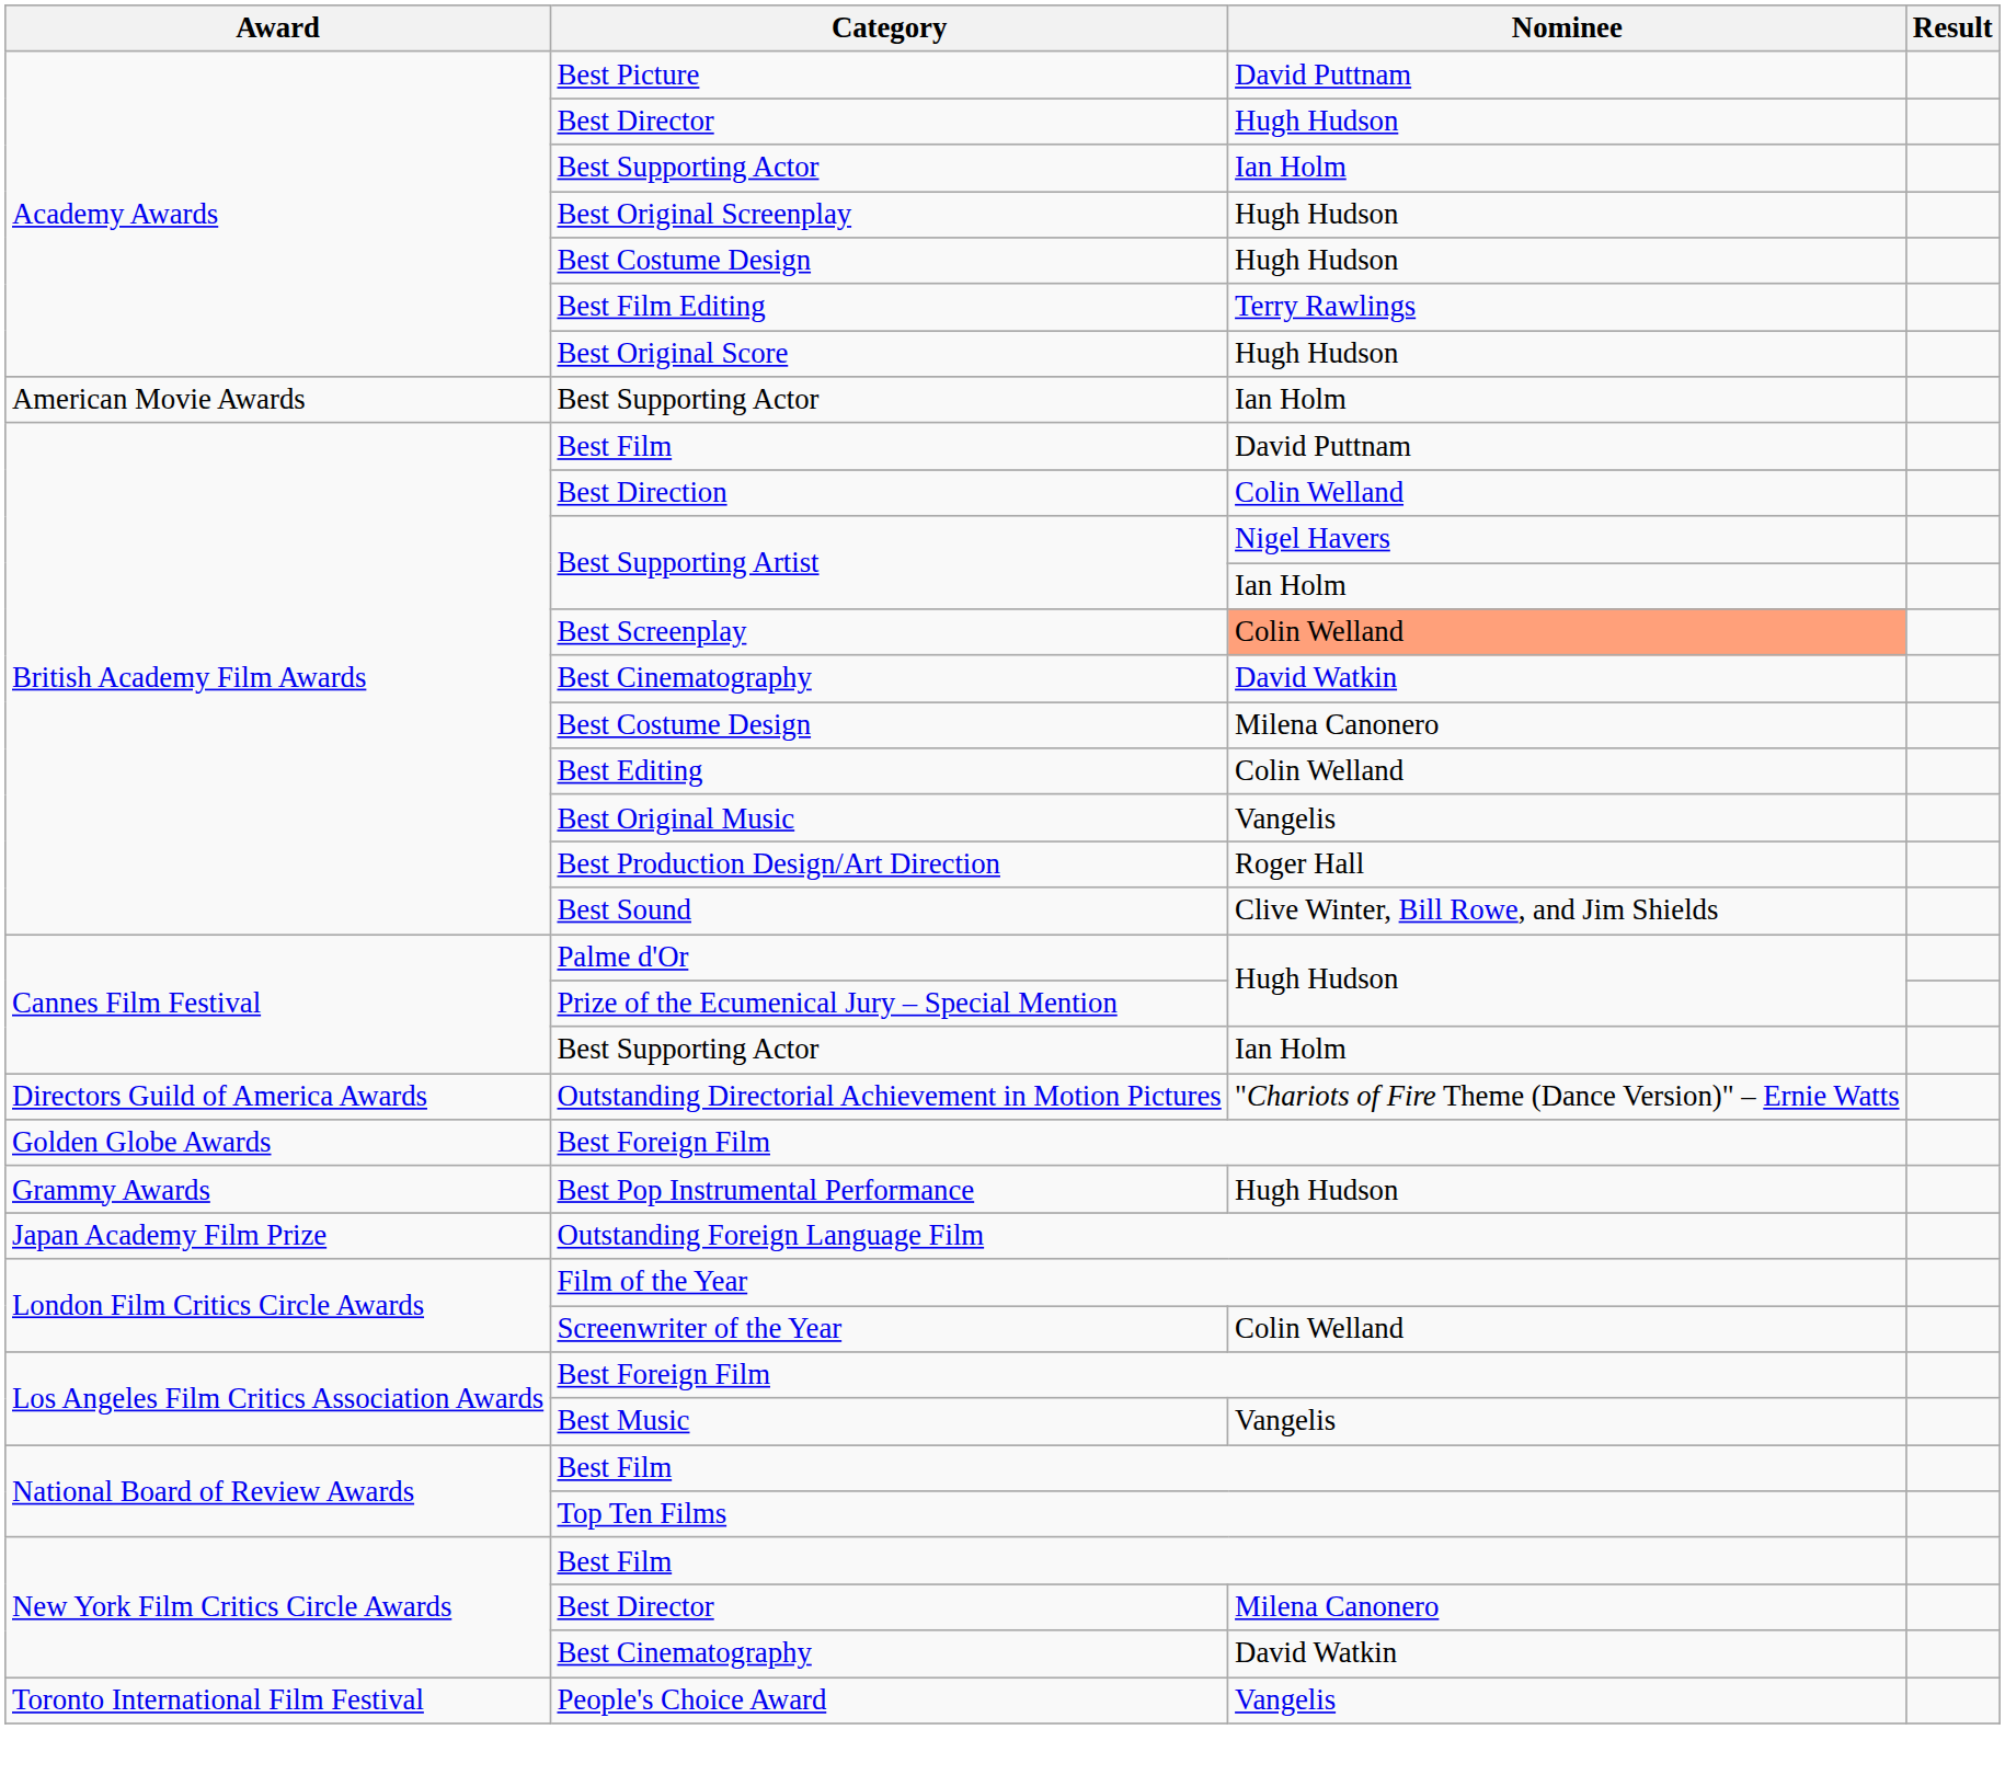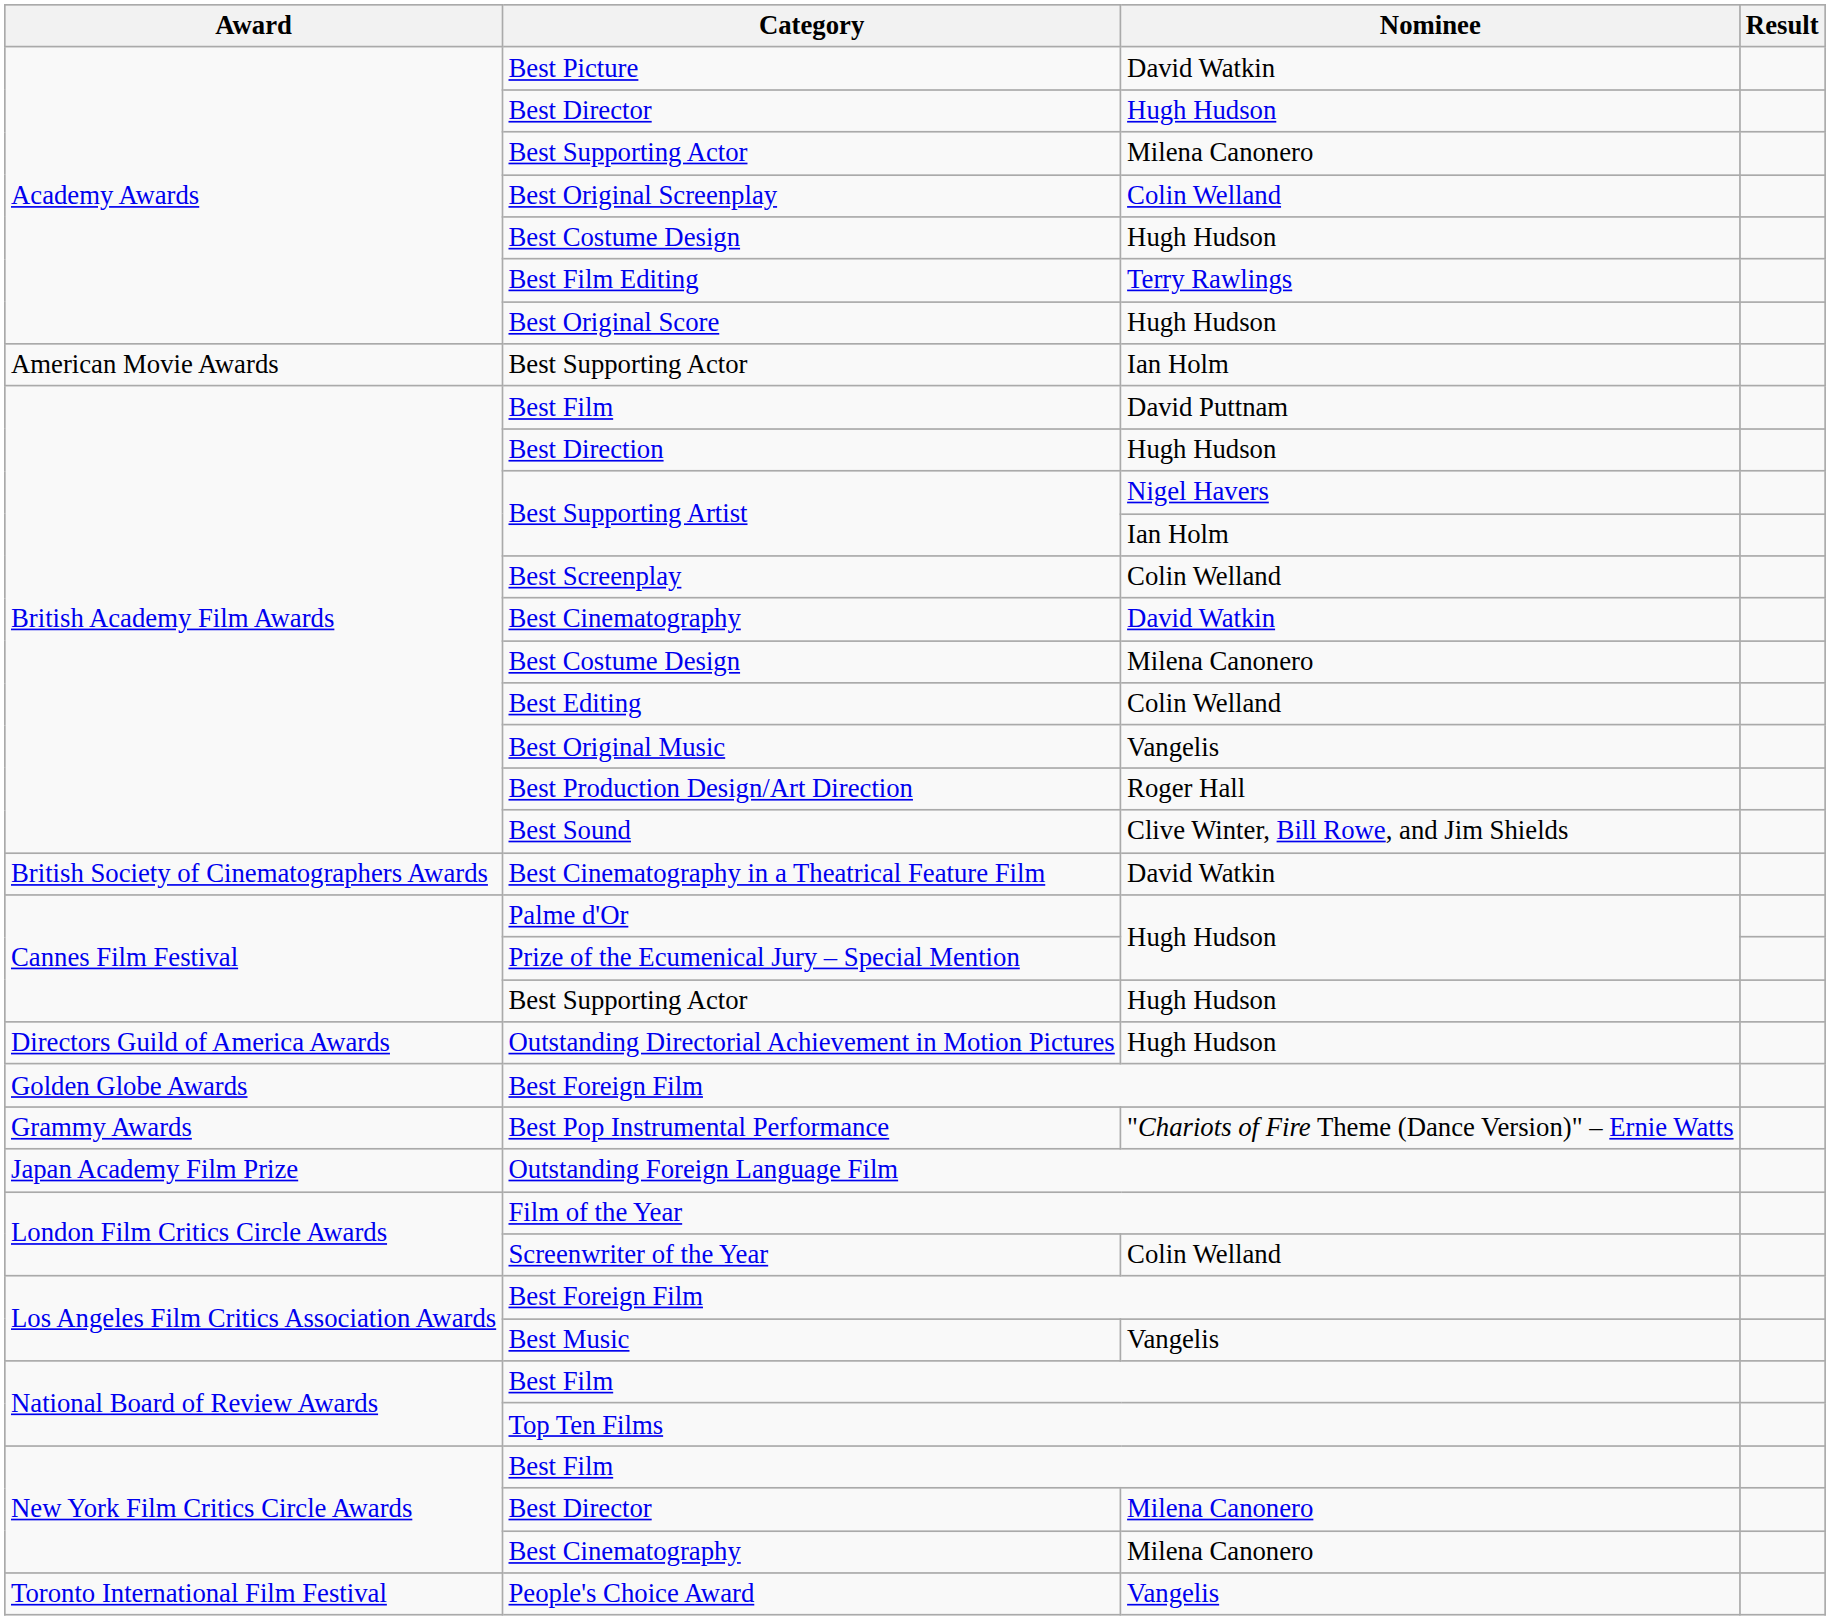Best Picture | Nominee: David Puttnam -> David Watkin
Academy Awards / Best Supporting Actor | Nominee: Ian Holm -> Milena Canonero
Best Original Screenplay | Nominee: Hugh Hudson -> Colin Welland
Best Direction | Nominee: Colin Welland -> Hugh Hudson
Best Screenplay | Nominee: lightsalmon background -> no background
+ row: British Society of Cinematographers Awards | Best Cinematography in a Theatrical Feature Film | David Watkin
Cannes Film Festival / Best Supporting Actor | Nominee: Ian Holm -> Hugh Hudson
Outstanding Directorial Achievement in Motion Pictures | Nominee: "Chariots of Fire Theme (Dance Version)" – Ernie Watts -> Hugh Hudson
Best Pop Instrumental Performance | Nominee: Hugh Hudson -> "Chariots of Fire Theme (Dance Version)" – Ernie Watts
New York Film Critics Circle Awards / Best Cinematography | Nominee: David Watkin -> Milena Canonero
